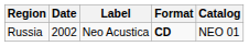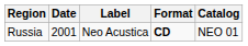Russia | Date: 2002 -> 2001
